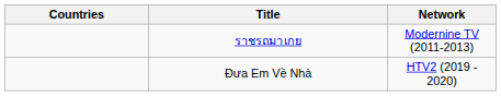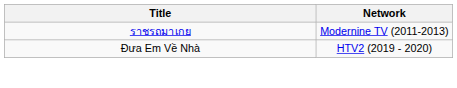- column: Countries
